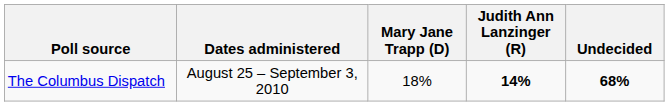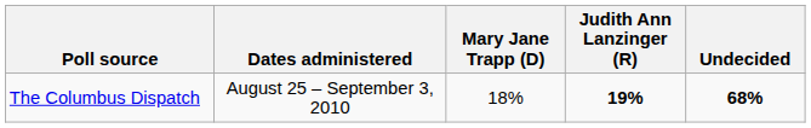The Columbus Dispatch | Judith Ann Lanzinger (R): 14% -> 19%
